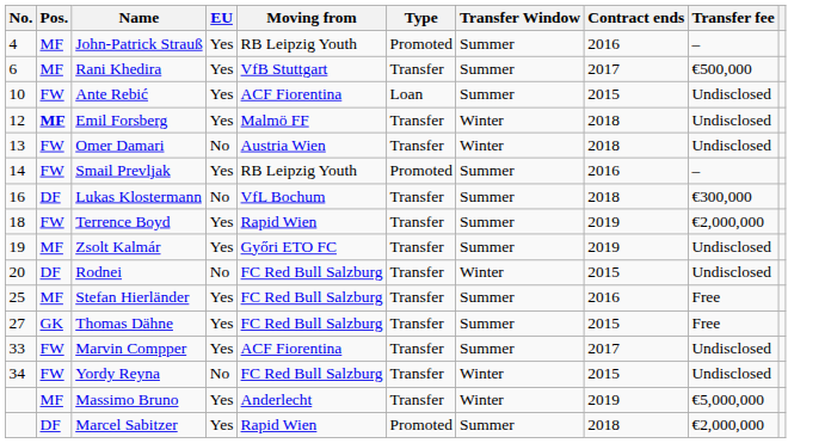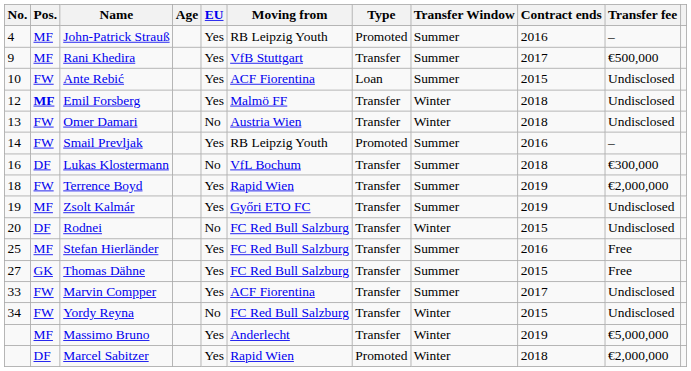+ column: Age
Rani Khedira | No.: 6 -> 9
Marcel Sabitzer | Transfer Window: Summer -> Winter
